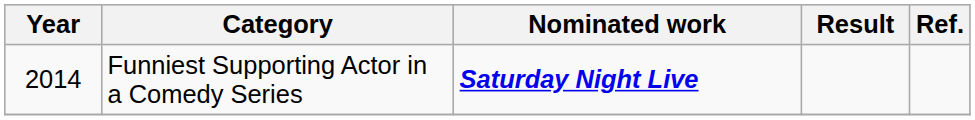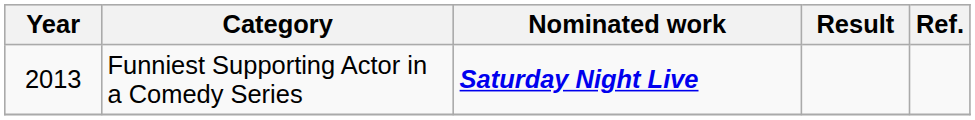Funniest Supporting Actor in a Comedy Series | Year: 2014 -> 2013
